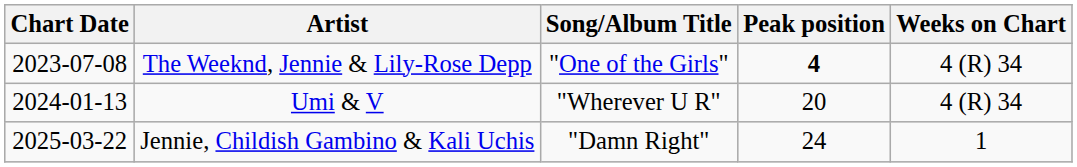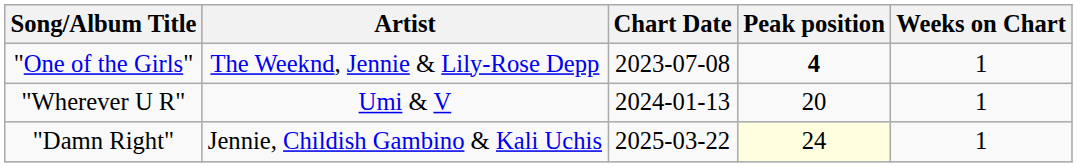columns swapped: Chart Date <-> Song/Album Title
The Weeknd, Jennie & Lily-Rose Depp | Weeks on Chart: 4 (R) 34 -> 1
Umi & V | Weeks on Chart: 4 (R) 34 -> 1
Jennie, Childish Gambino & Kali Uchis | Peak position: no background -> lightyellow background
